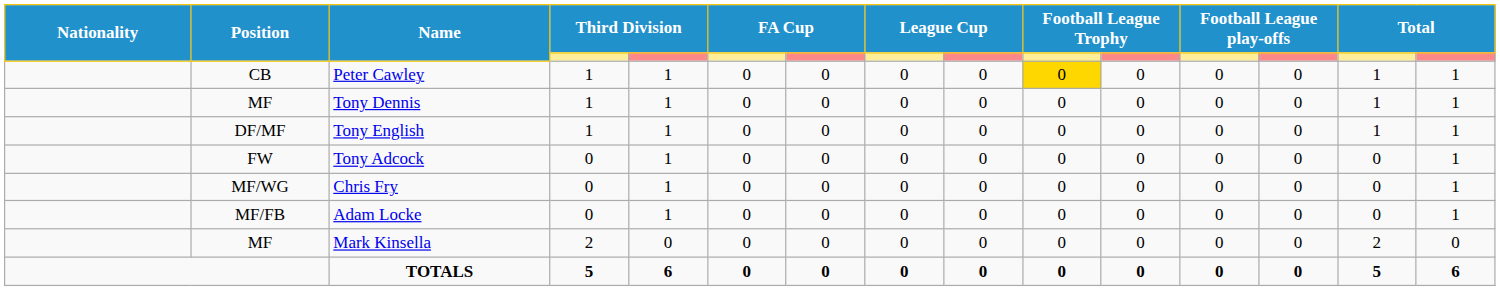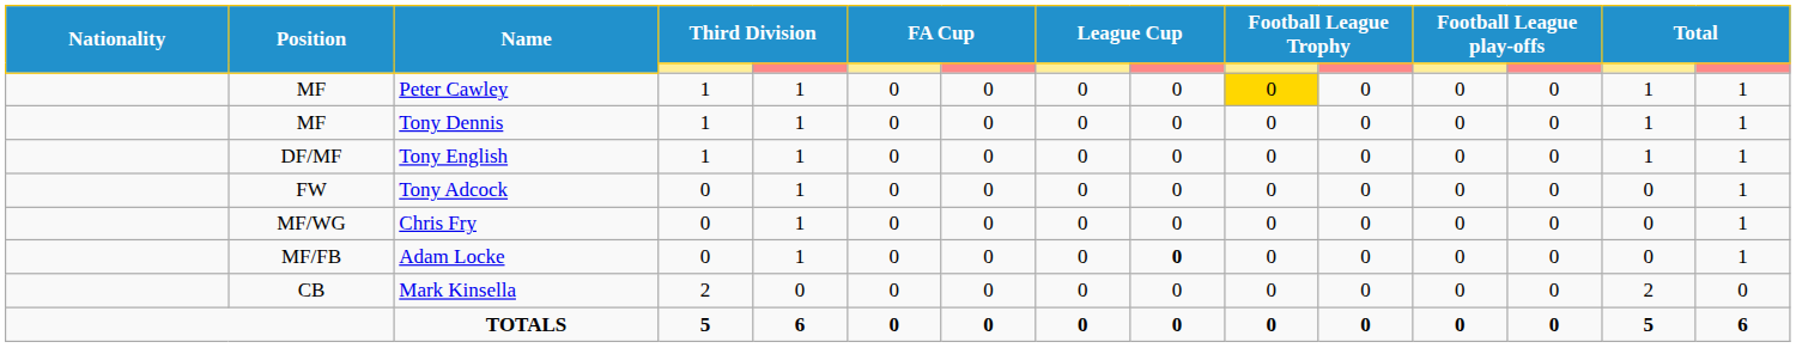Peter Cawley | Position: CB -> MF
Adam Locke | column 9: normal -> bold
Mark Kinsella | Position: MF -> CB
